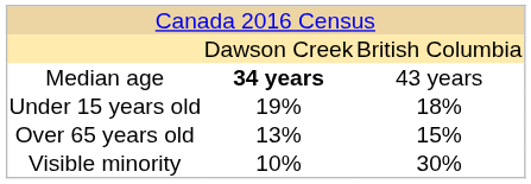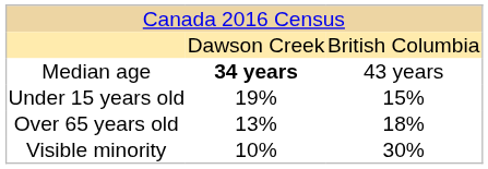Under 15 years old | column 3: 18% -> 15%
Over 65 years old | column 3: 15% -> 18%
